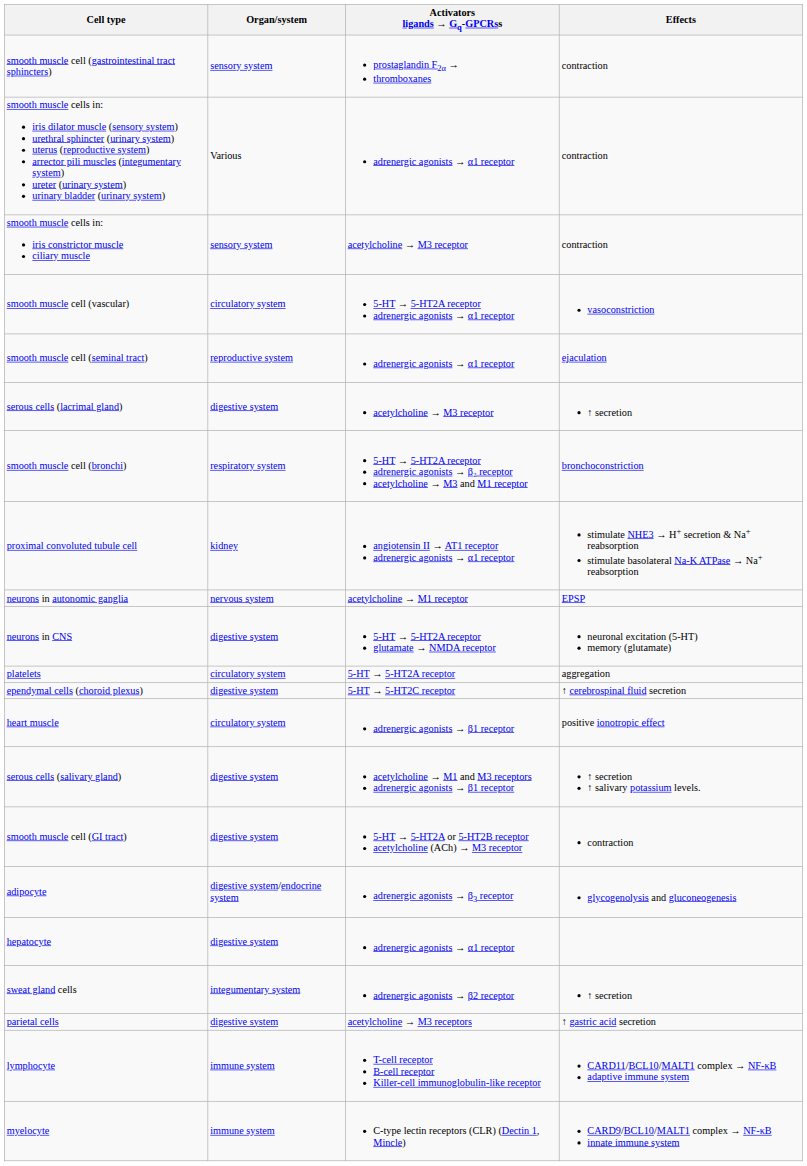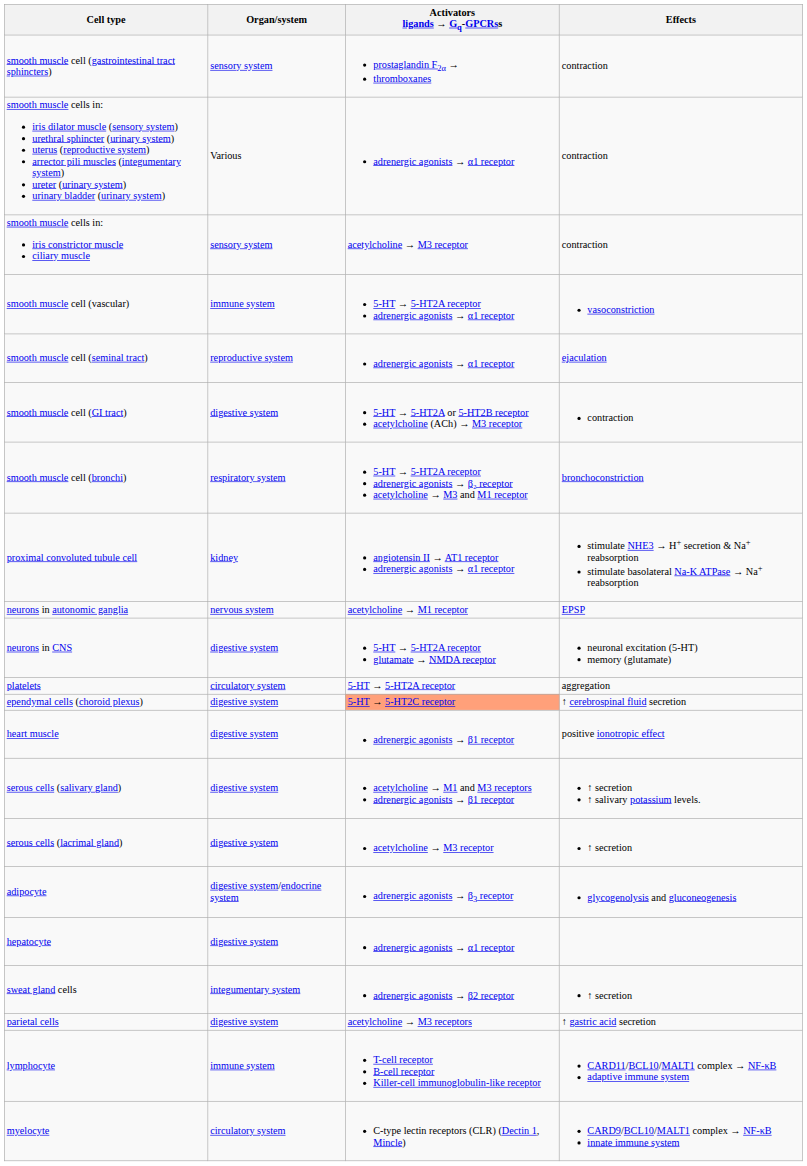smooth muscle cell (vascular) | Organ/system: circulatory system -> immune system
rows swapped: smooth muscle cell (GI tract) <-> serous cells (lacrimal gland)
ependymal cells (choroid plexus) | Activators ligands → Gq-GPCRss: no background -> lightsalmon background
heart muscle | Organ/system: circulatory system -> digestive system
myelocyte | Organ/system: immune system -> circulatory system
